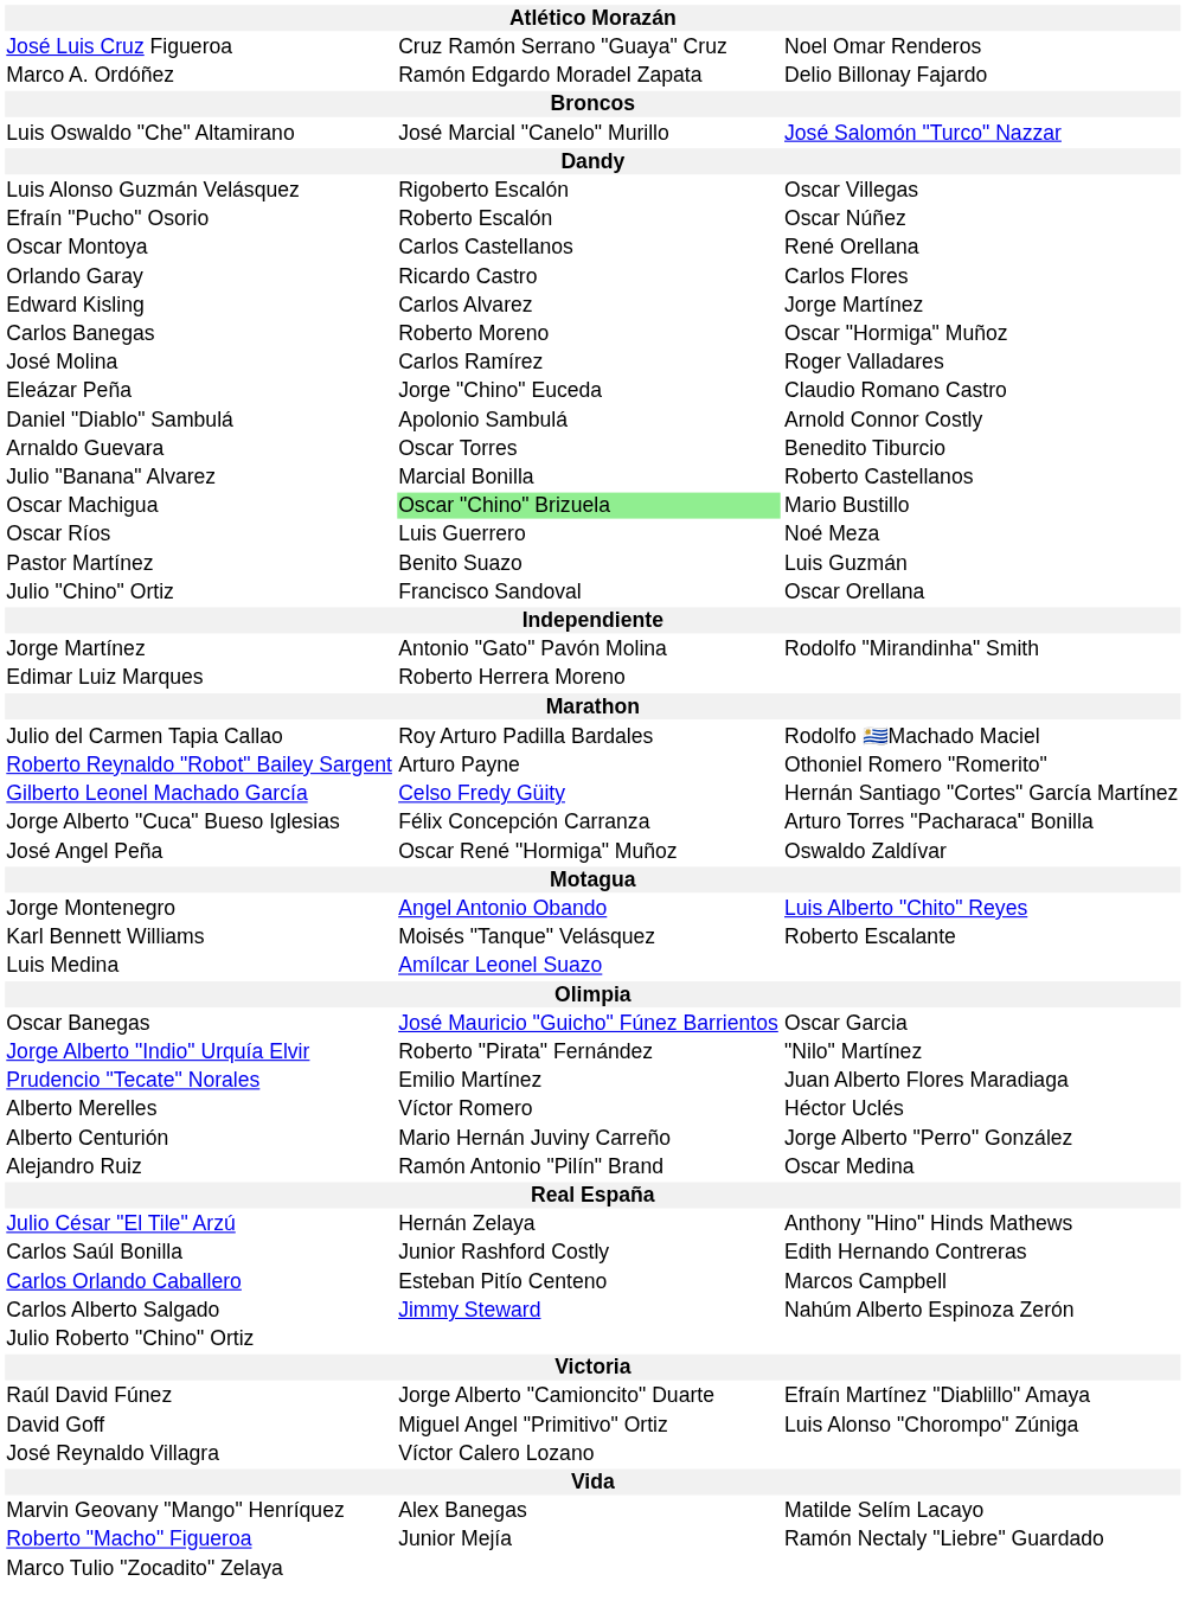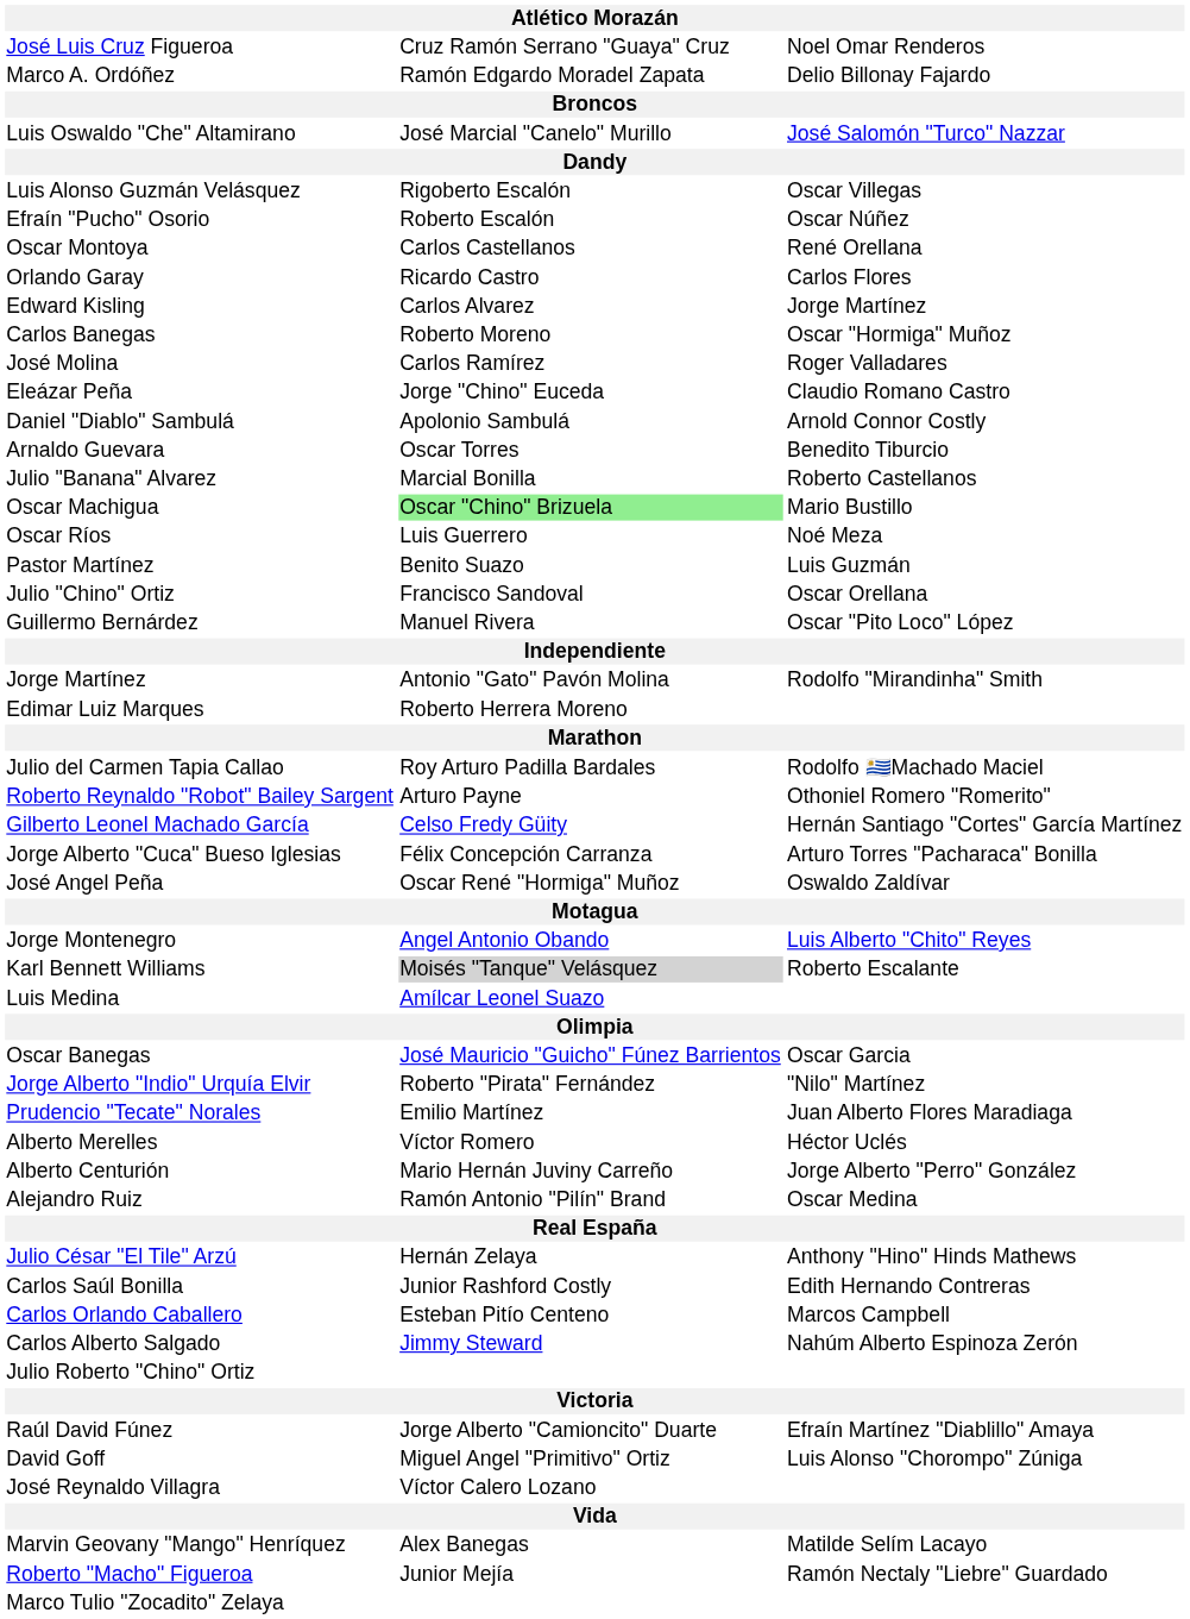+ row: Guillermo Bernárdez | Manuel Rivera | Oscar "Pito Loco" López
Karl Bennett Williams | column 2: no background -> lightgrey background
